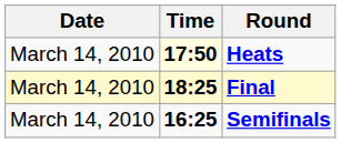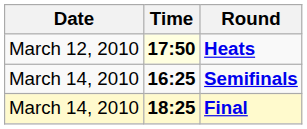Heats | Date: March 14, 2010 -> March 12, 2010
rows swapped: Semifinals <-> Final
